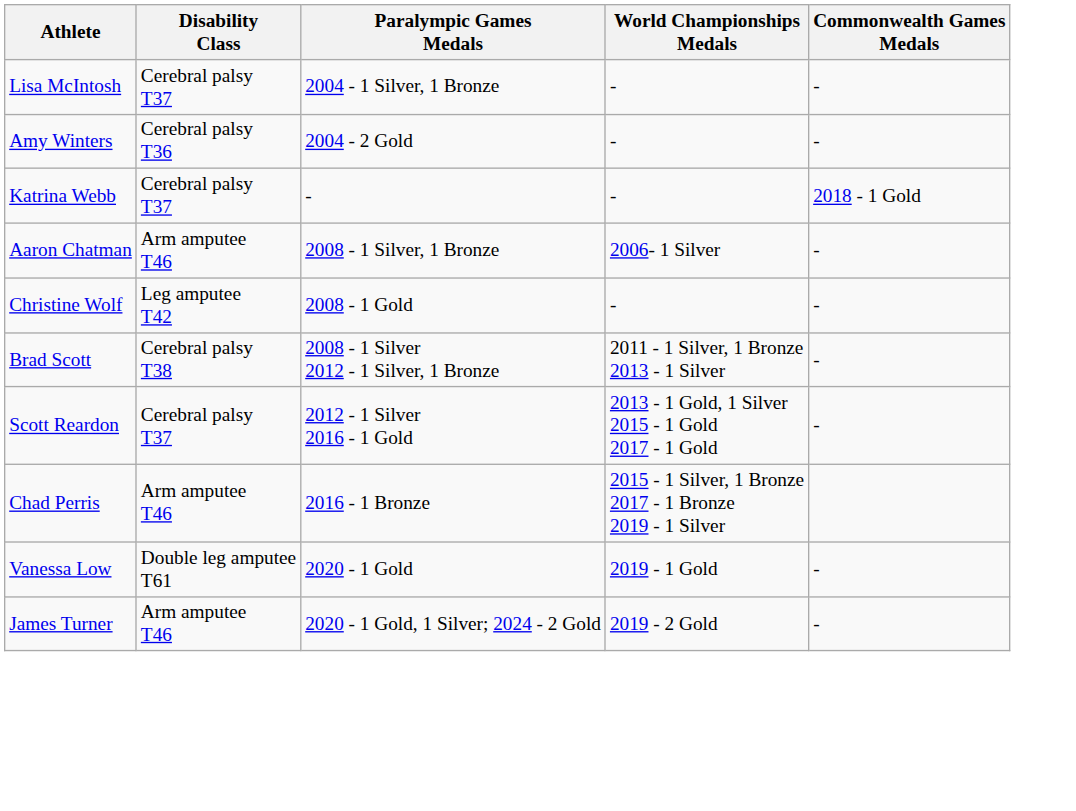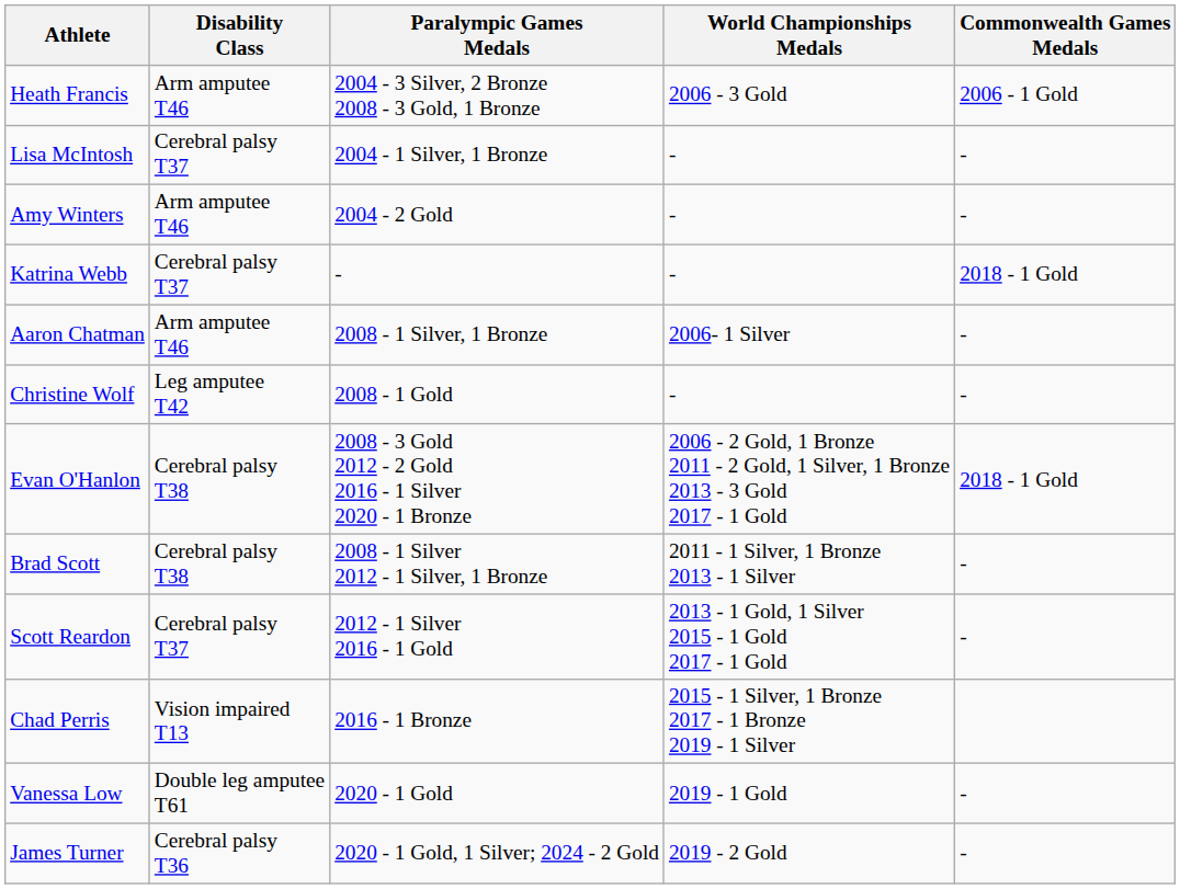+ row: Heath Francis | Arm amputee T46 | 2004 - 3 Silver, 2 Bronze 2008 - 3 Gold, 1 Bronze | 2006 - 3 Gold | 2006 - 1 Gold
Amy Winters | Disability Class: Cerebral palsy T36 -> Arm amputee T46
+ row: Evan O'Hanlon | Cerebral palsy T38 | 2008 - 3 Gold 2012 - 2 Gold 2016 - 1 Silver 2020 - 1 Bronze | 2006 - 2 Gold, 1 Bronze 2011 - 2 Gold, 1 Silver, 1 Bronze 2013 - 3 Gold 2017 - 1 Gold | 2018 - 1 Gold
Chad Perris | Disability Class: Arm amputee T46 -> Vision impaired T13
James Turner | Disability Class: Arm amputee T46 -> Cerebral palsy T36
